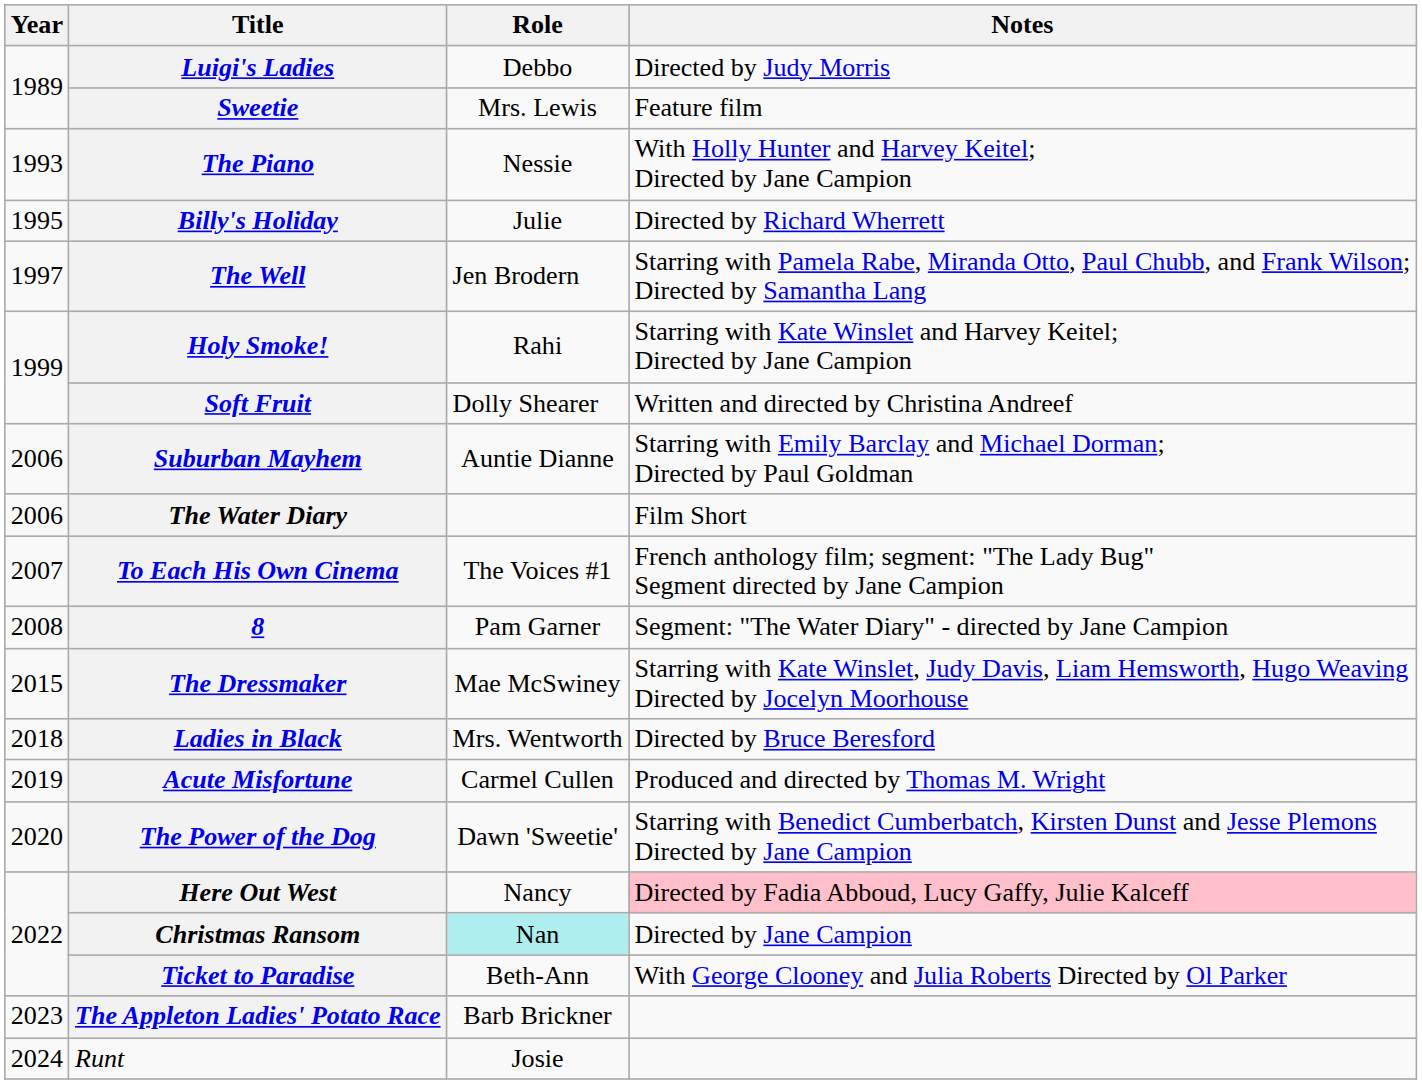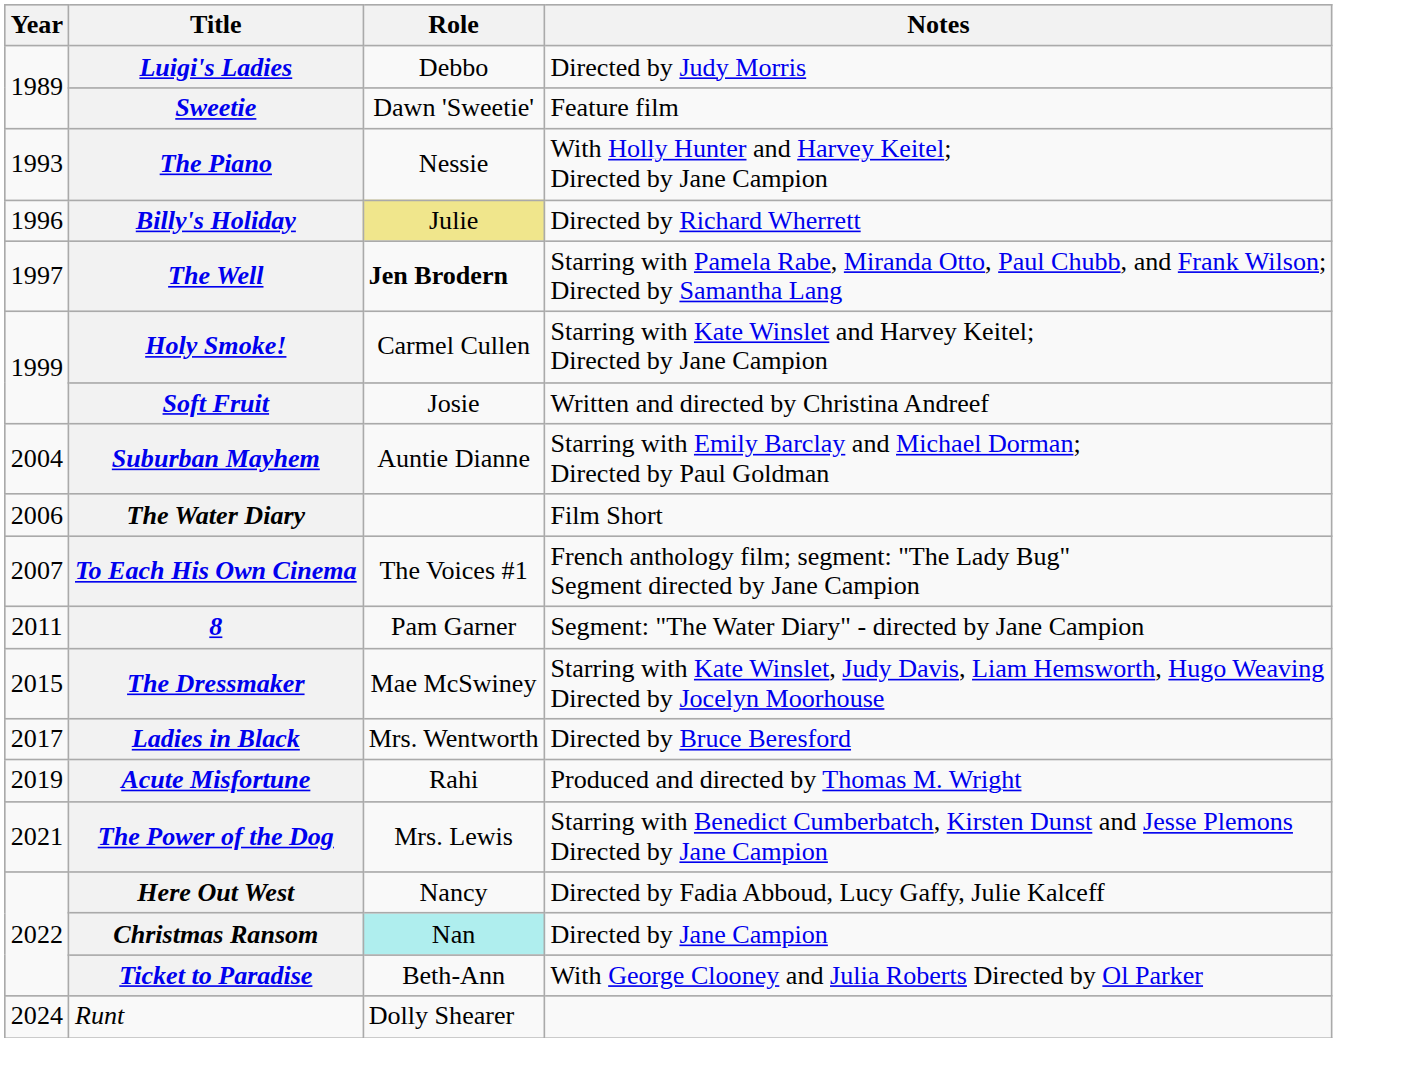Sweetie | Role: Mrs. Lewis -> Dawn 'Sweetie'
Billy's Holiday | Year: 1995 -> 1996
Billy's Holiday | Role: no background -> khaki background
The Well | Role: normal -> bold
Holy Smoke! | Role: Rahi -> Carmel Cullen
Soft Fruit | Role: Dolly Shearer -> Josie
Suburban Mayhem | Year: 2006 -> 2004
8 | Year: 2008 -> 2011
Ladies in Black | Year: 2018 -> 2017
Acute Misfortune | Role: Carmel Cullen -> Rahi
The Power of the Dog | Year: 2020 -> 2021
The Power of the Dog | Role: Dawn 'Sweetie' -> Mrs. Lewis
Here Out West | Notes: pink background -> no background
- row: 2023 | The Appleton Ladies' Potato Race | Barb Brickner
Runt | Role: Josie -> Dolly Shearer
